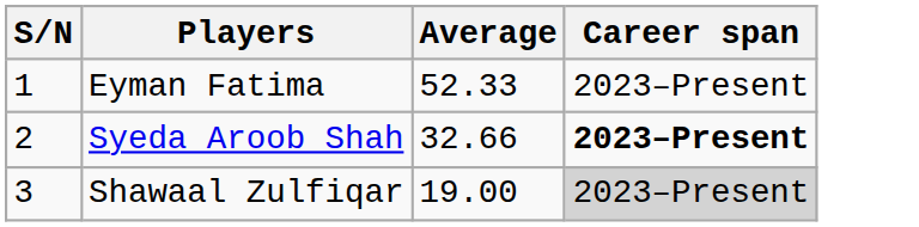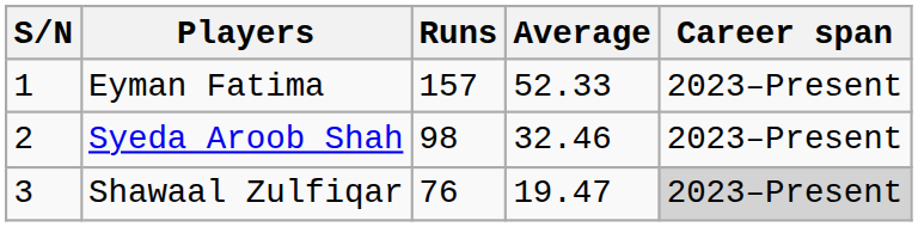+ column: Runs | 157 | 98 | 76
Syeda Aroob Shah | Average: 32.66 -> 32.46
Syeda Aroob Shah | Career span: bold -> normal
Shawaal Zulfiqar | Average: 19.00 -> 19.47
